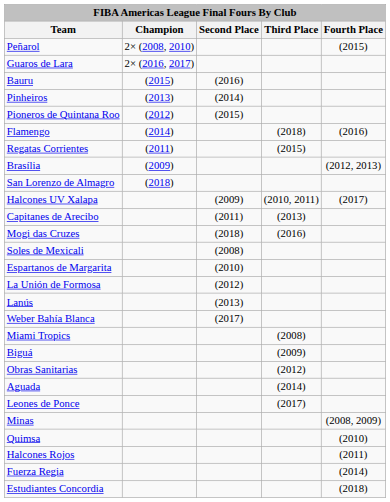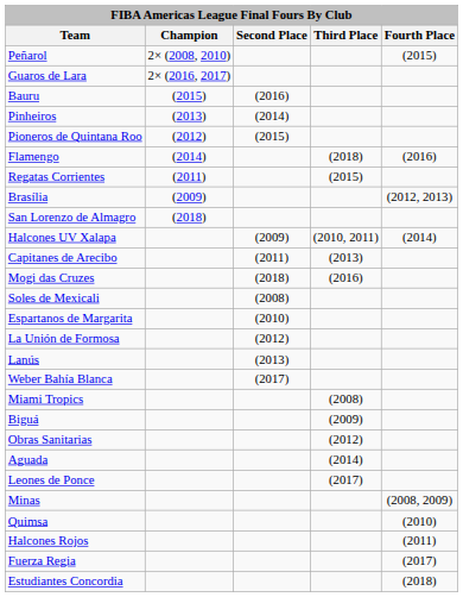Halcones UV Xalapa | Fourth Place: (2017) -> (2014)
Fuerza Regia | Fourth Place: (2014) -> (2017)
